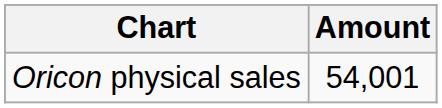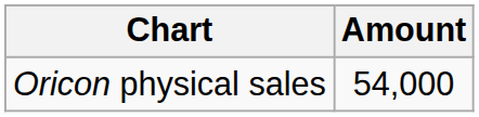Oricon physical sales | Amount: 54,001 -> 54,000
